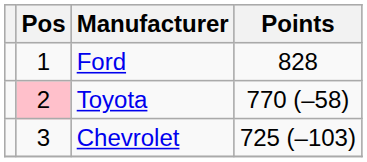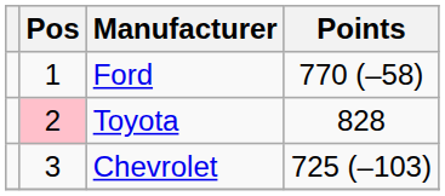Ford | Points: 828 -> 770 (–58)
Toyota | Points: 770 (–58) -> 828
